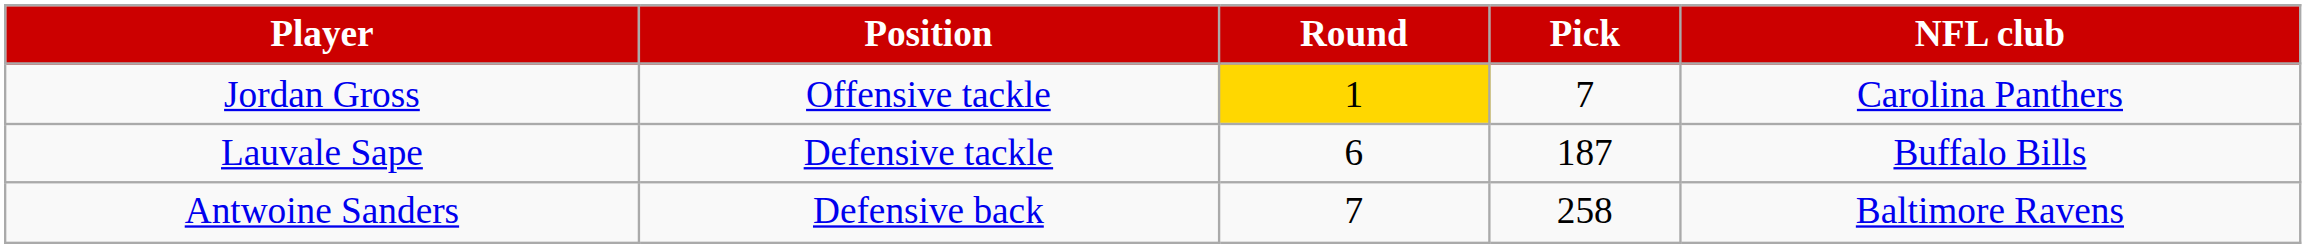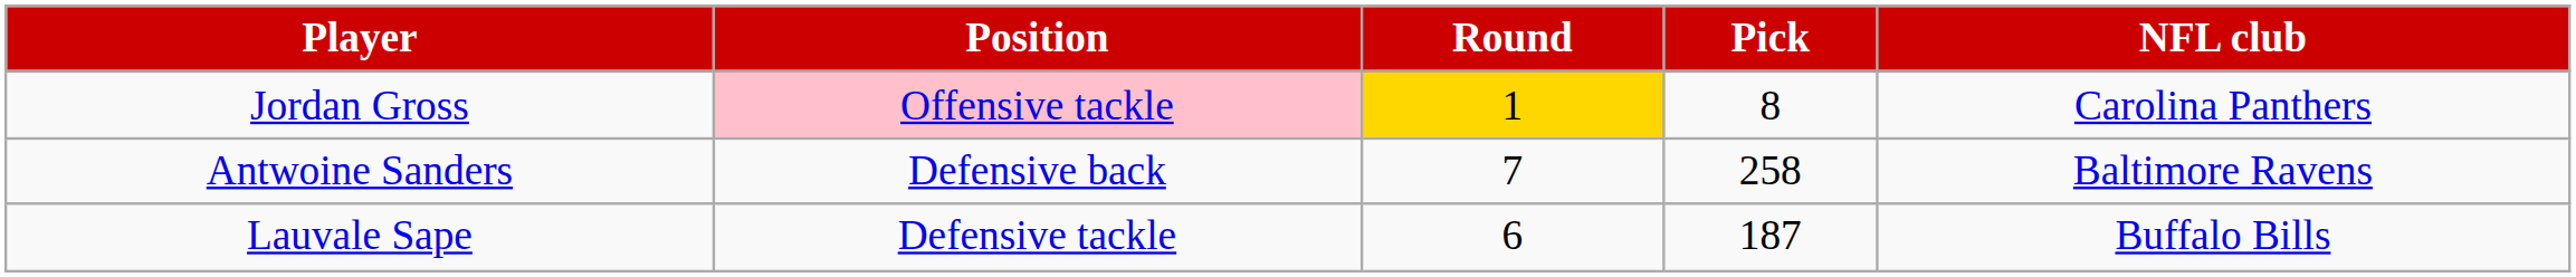Jordan Gross | Position: no background -> pink background
Jordan Gross | Pick: 7 -> 8
rows swapped: Lauvale Sape <-> Antwoine Sanders
